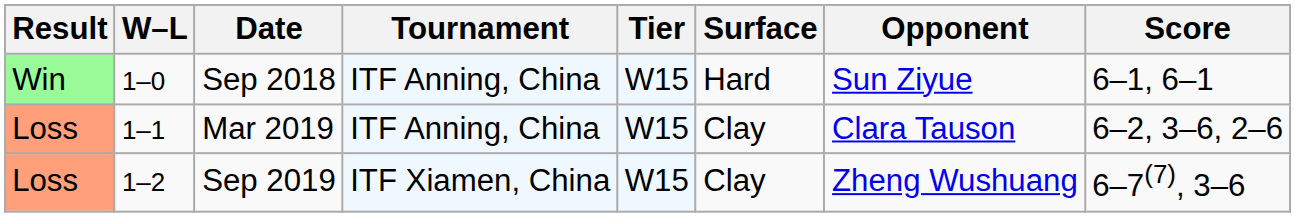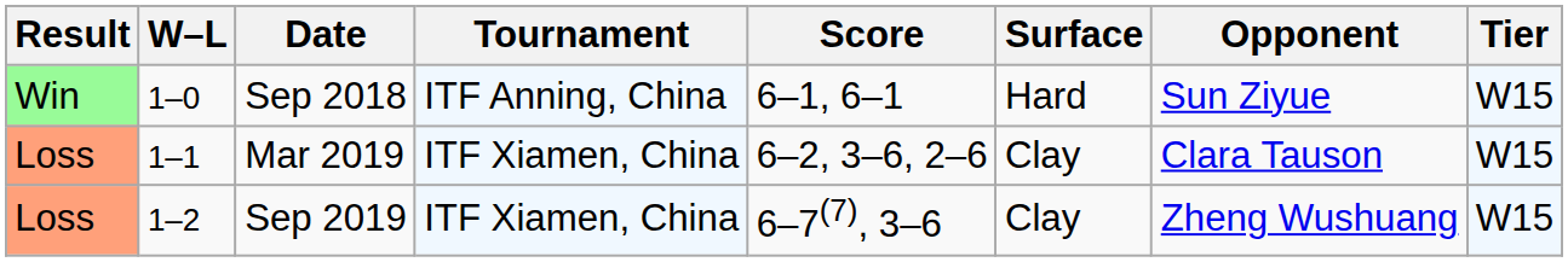columns swapped: Tier <-> Score
Mar 2019 | Tournament: ITF Anning, China -> ITF Xiamen, China
